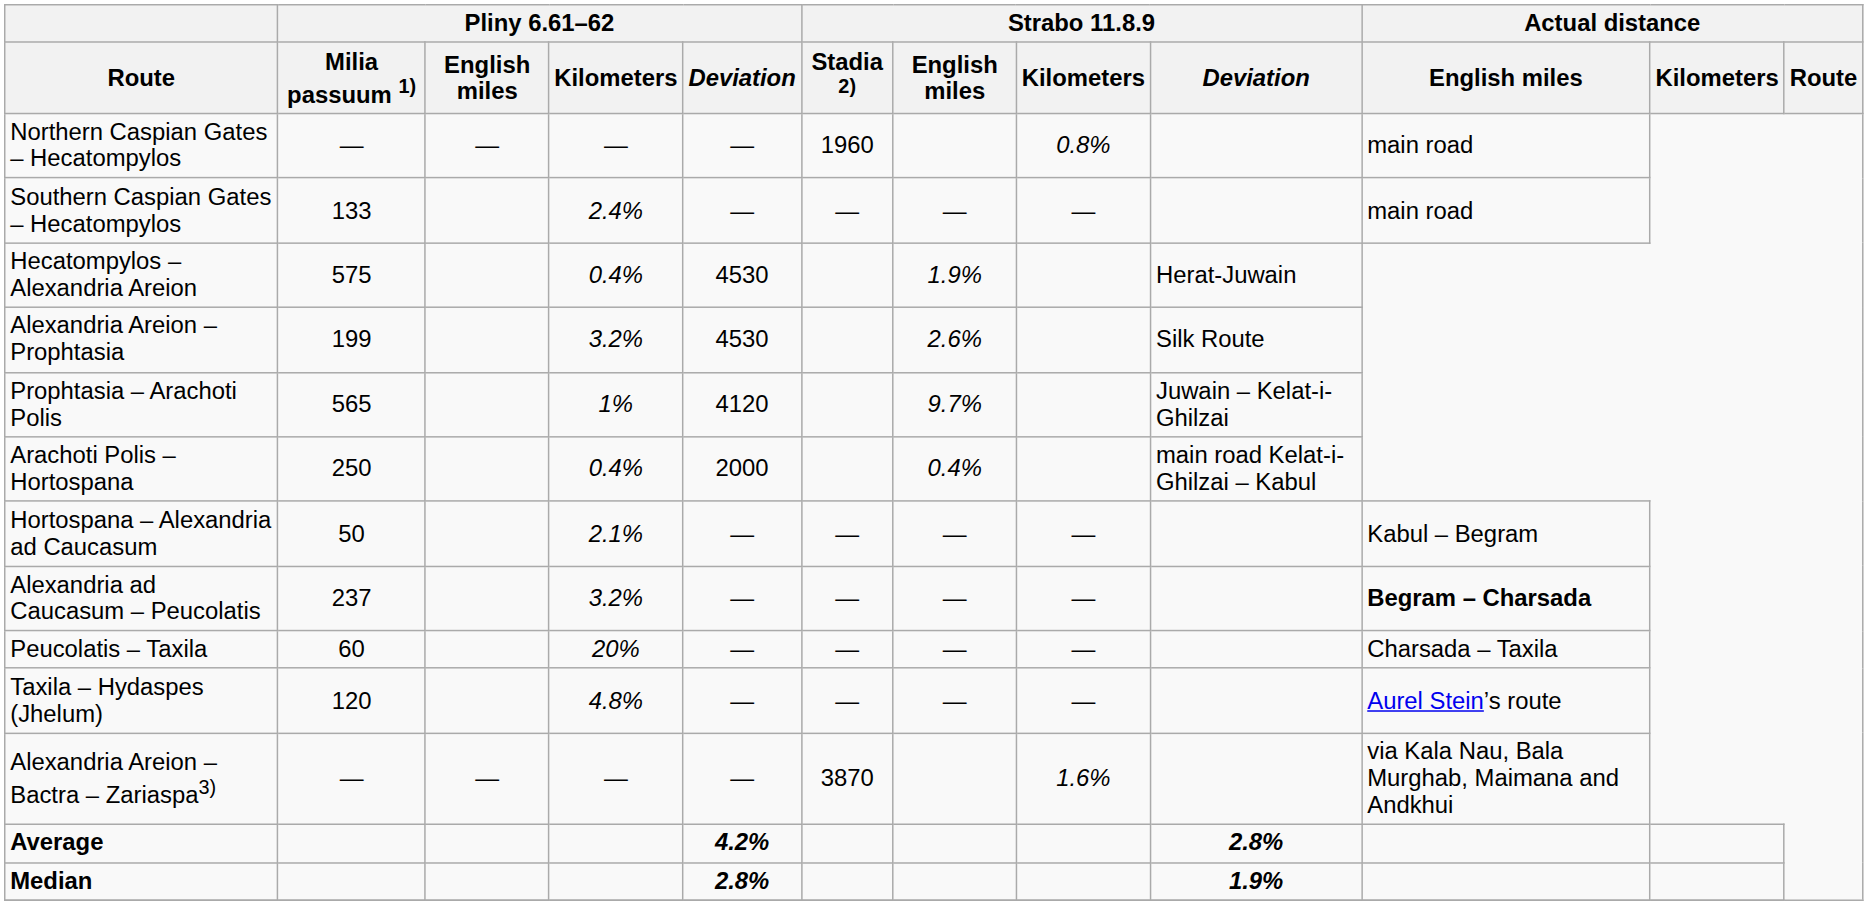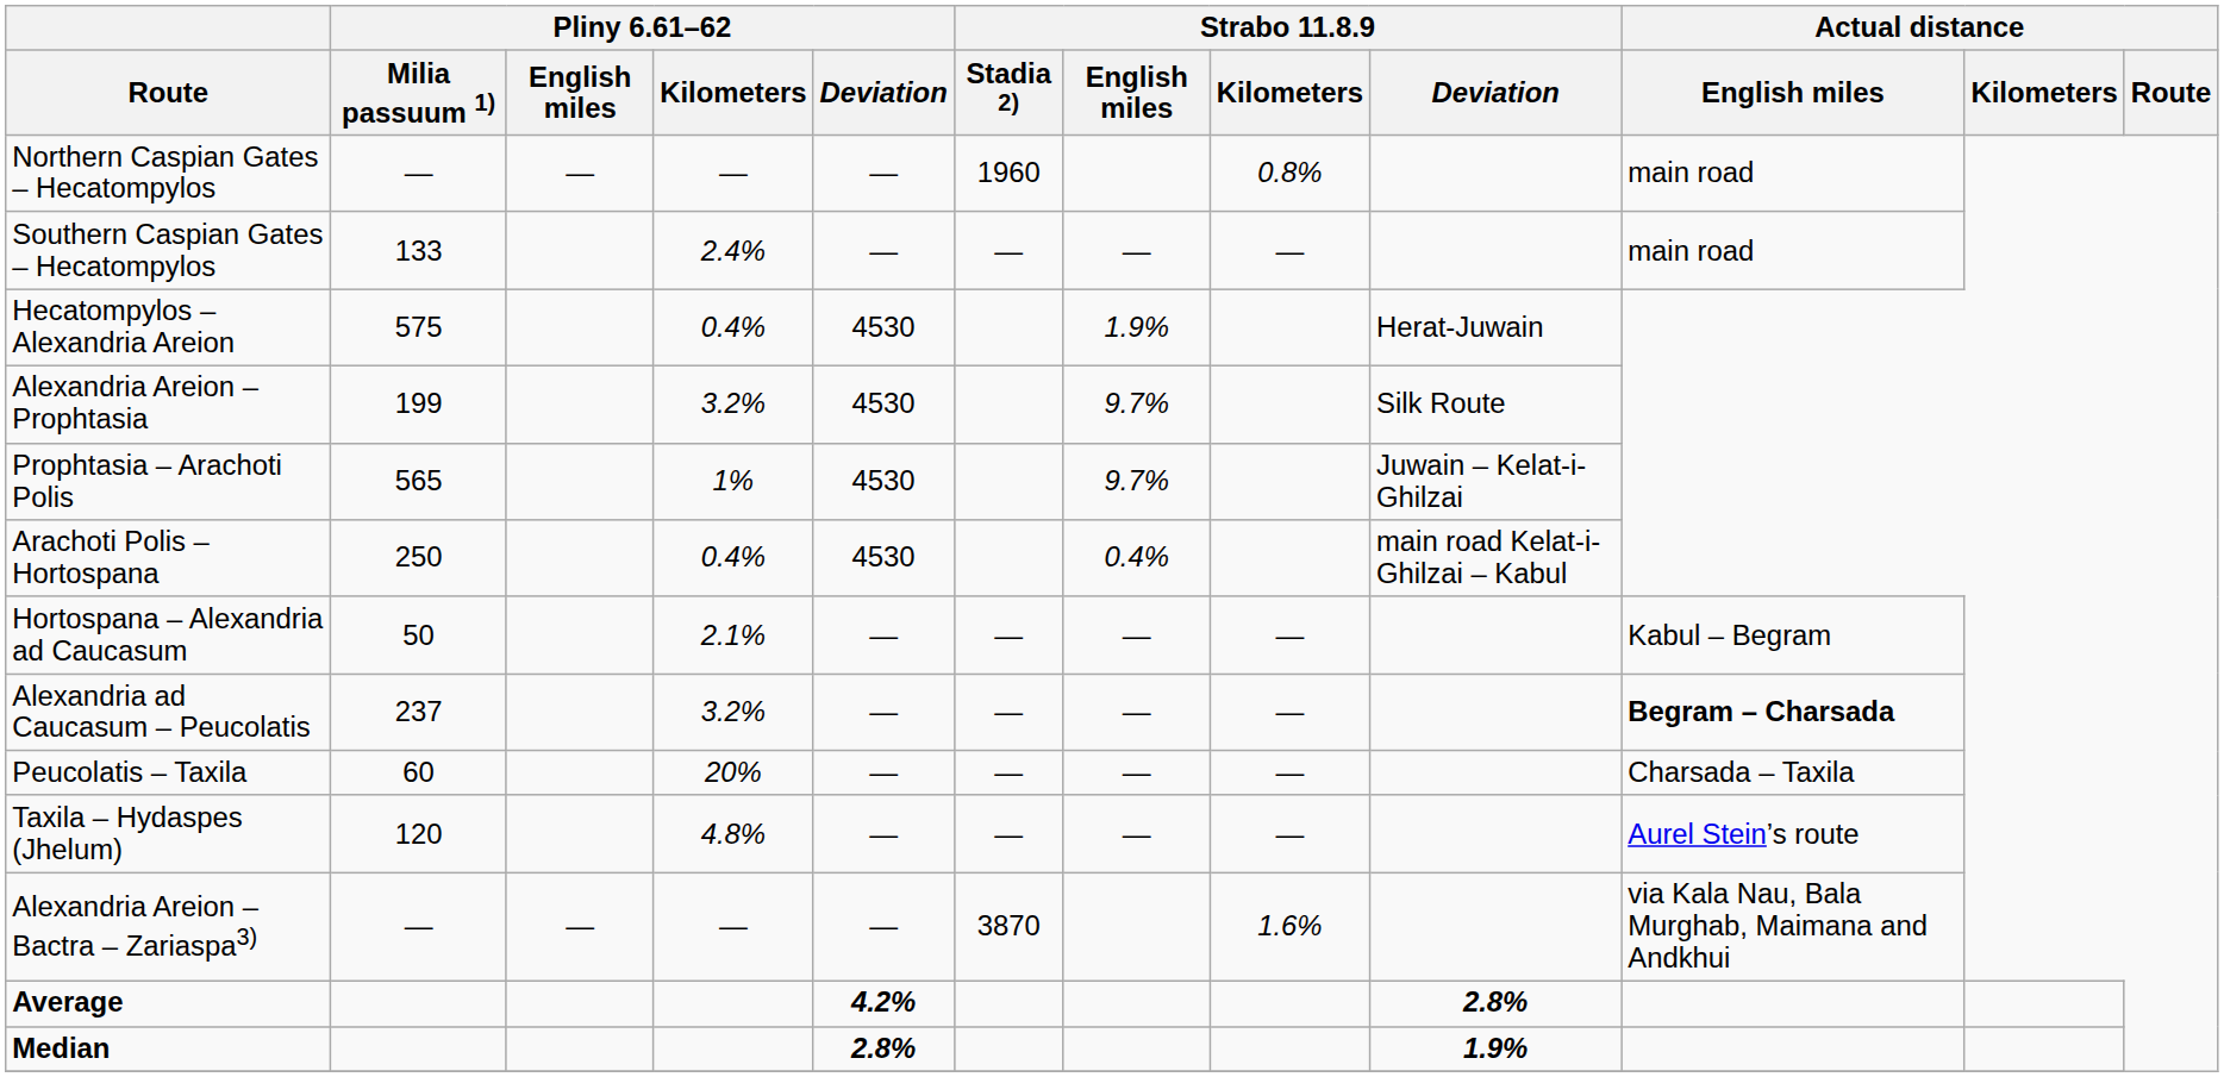Alexandria Areion – Prophtasia | Strabo 11.8.9 / English miles: 2.6% -> 9.7%
Prophtasia – Arachoti Polis | Pliny 6.61–62 / Deviation: 4120 -> 4530
Arachoti Polis – Hortospana | Pliny 6.61–62 / Deviation: 2000 -> 4530
